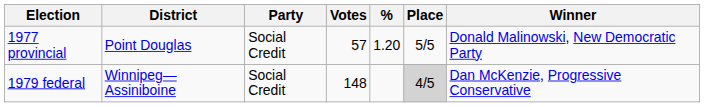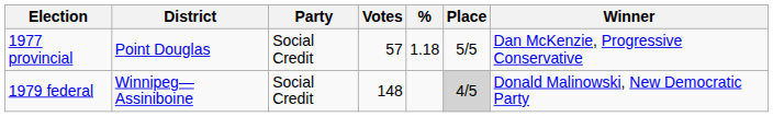1977 provincial | %: 1.20 -> 1.18
1977 provincial | Winner: Donald Malinowski, New Democratic Party -> Dan McKenzie, Progressive Conservative
1979 federal | Winner: Dan McKenzie, Progressive Conservative -> Donald Malinowski, New Democratic Party
